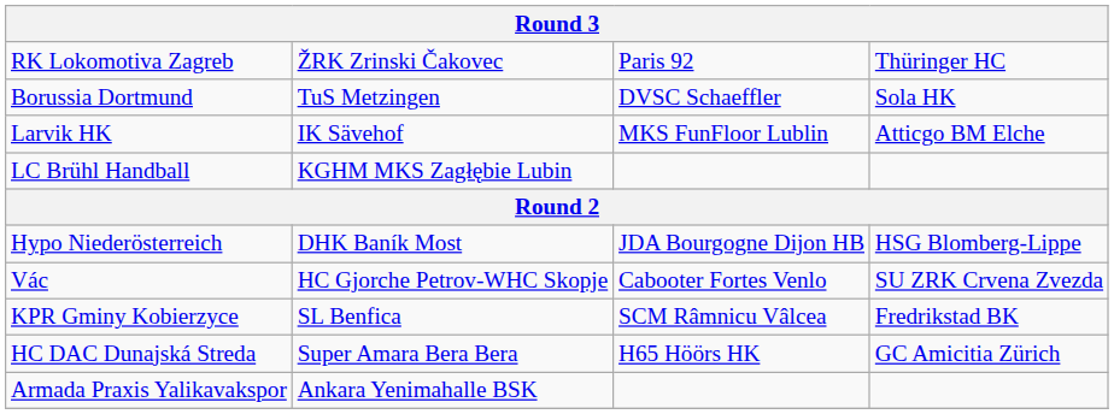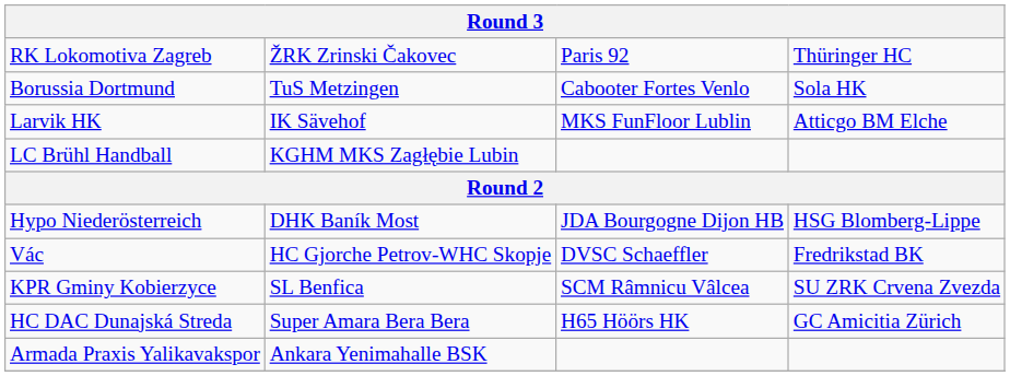Borussia Dortmund | column 3: DVSC Schaeffler -> Cabooter Fortes Venlo
Vác | column 3: Cabooter Fortes Venlo -> DVSC Schaeffler
Vác | column 4: SU ZRK Crvena Zvezda -> Fredrikstad BK
KPR Gminy Kobierzyce | column 4: Fredrikstad BK -> SU ZRK Crvena Zvezda
